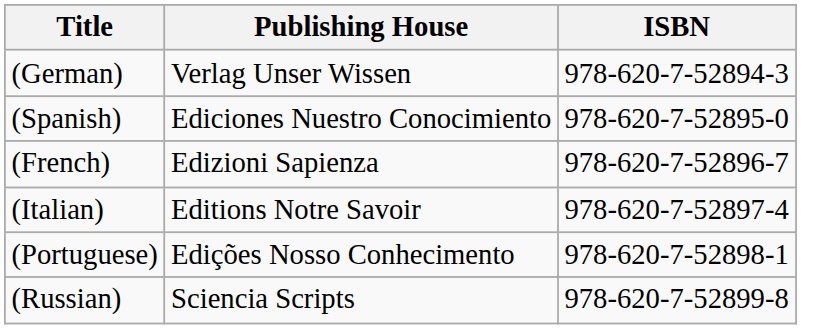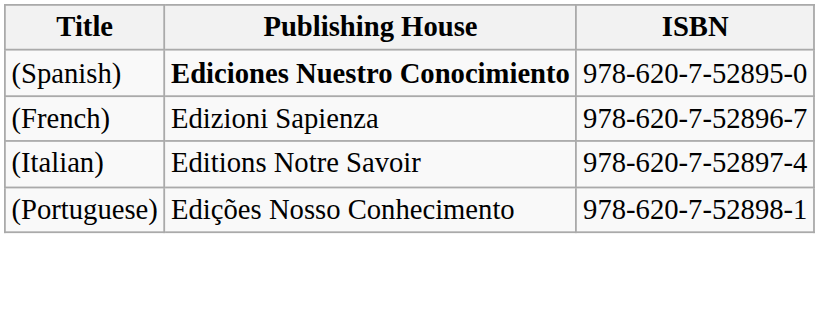- row: (German) | Verlag Unser Wissen | 978-620-7-52894-3
(Spanish) | Publishing House: normal -> bold
- row: (Russian) | Sciencia Scripts | 978-620-7-52899-8
